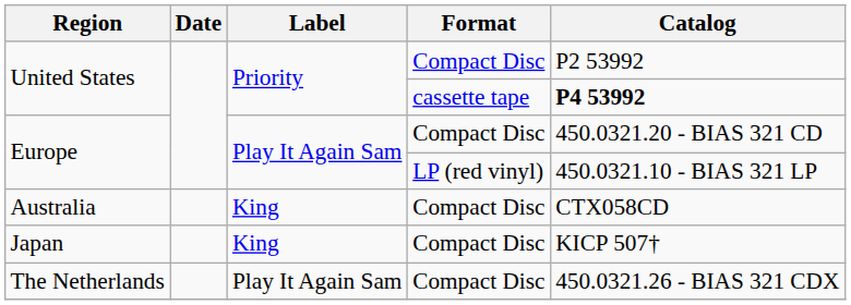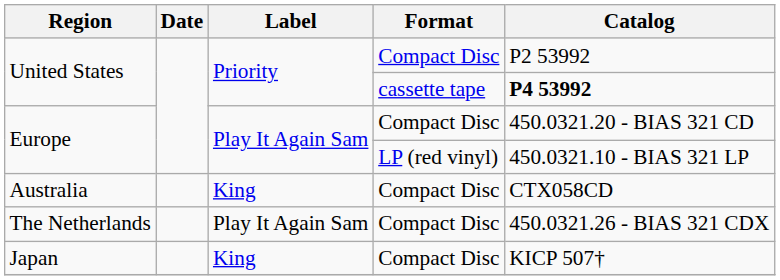rows swapped: Japan <-> The Netherlands
